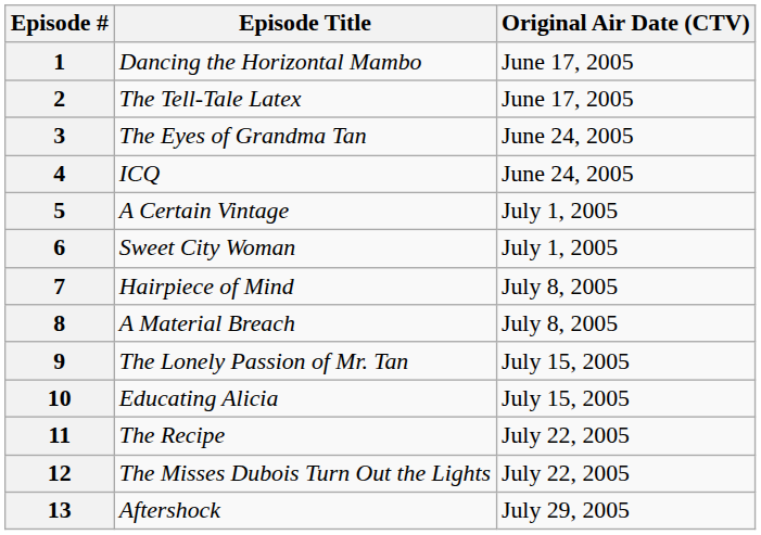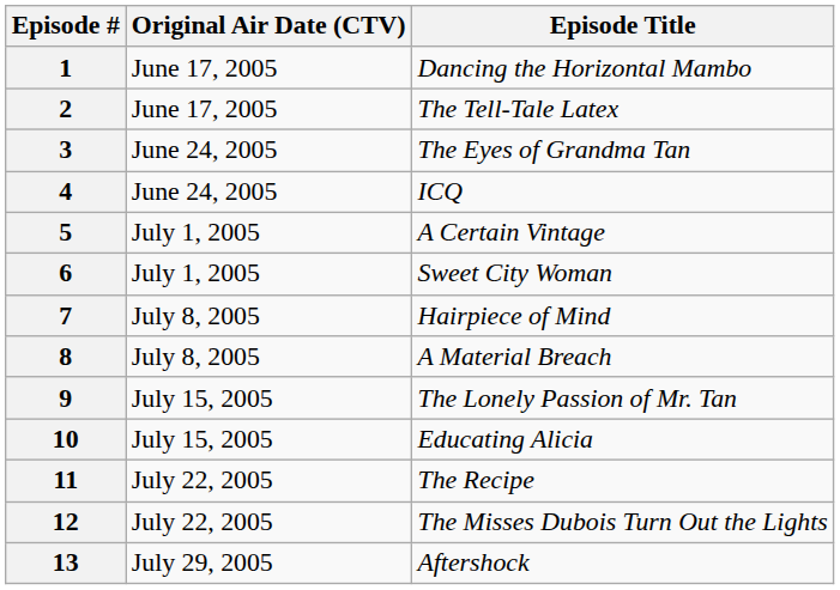columns swapped: Original Air Date (CTV) <-> Episode Title
